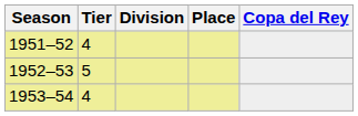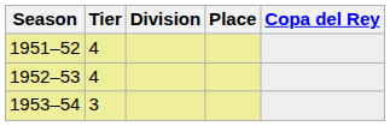1952–53 | Tier: 5 -> 4
1953–54 | Tier: 4 -> 3
